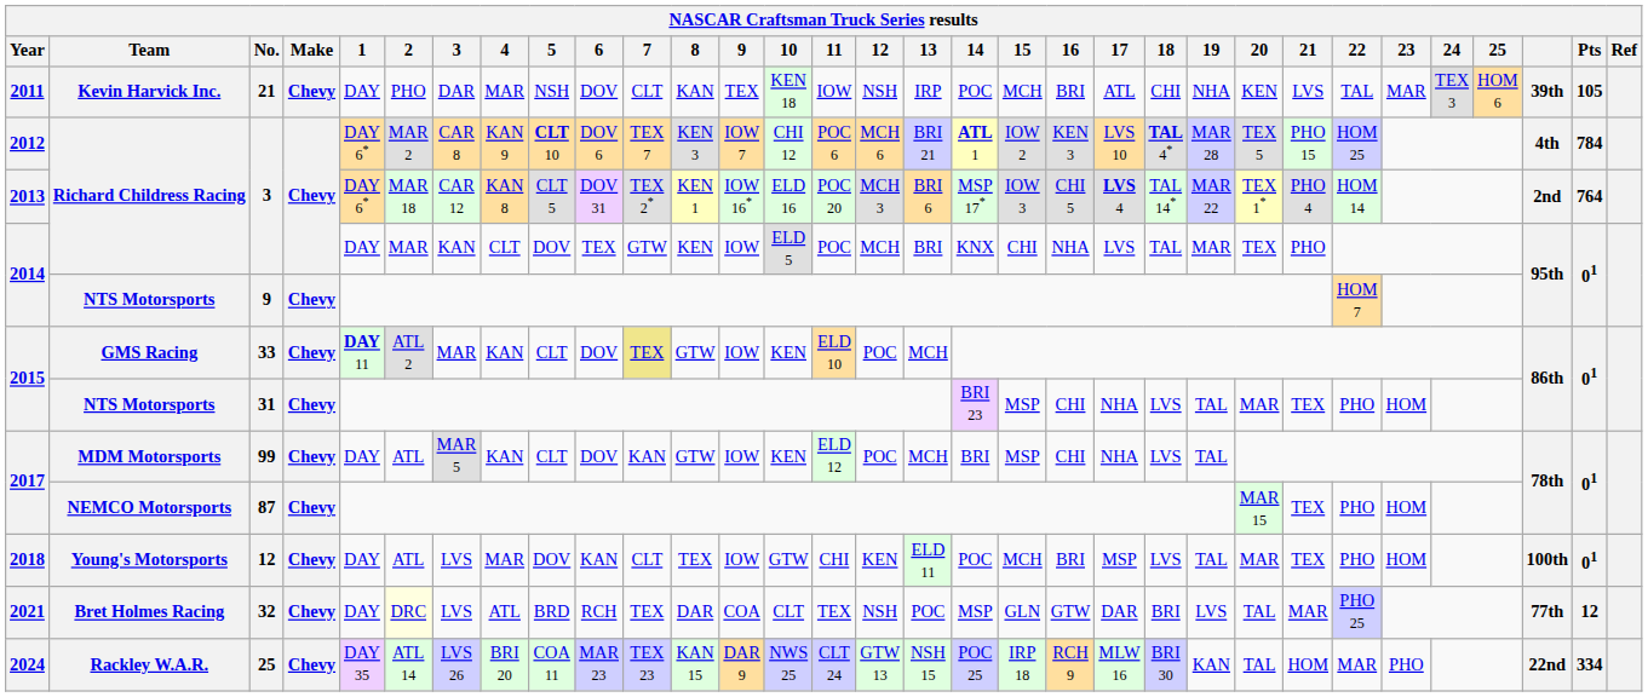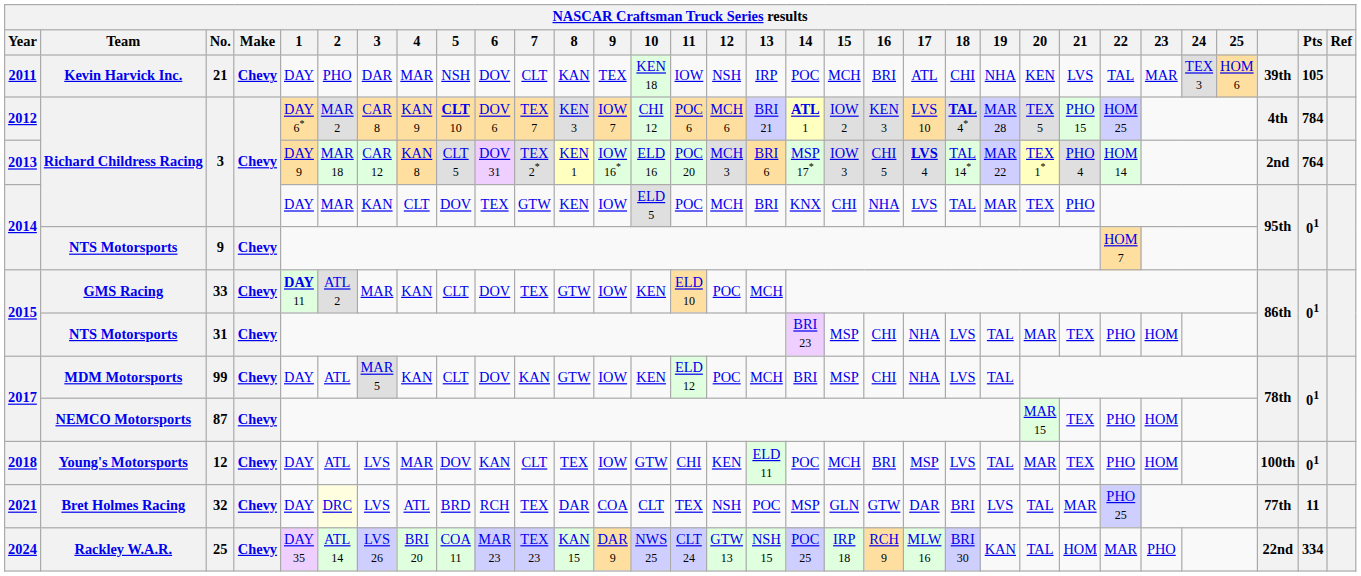2013 / 3 | 1: DAY 6* -> DAY 9
33 | 7: khaki background -> no background
32 | Pts: 12 -> 11
